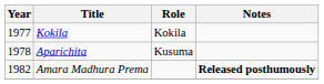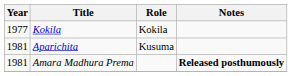Aparichita | Year: 1978 -> 1981
Amara Madhura Prema | Year: 1982 -> 1981
